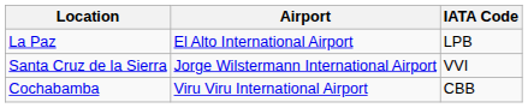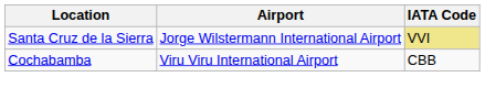- row: La Paz | El Alto International Airport | LPB
Santa Cruz de la Sierra | IATA Code: no background -> khaki background
